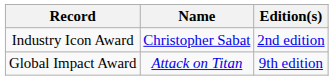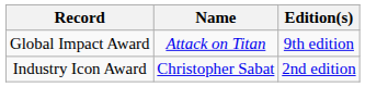rows swapped: Industry Icon Award <-> Global Impact Award
